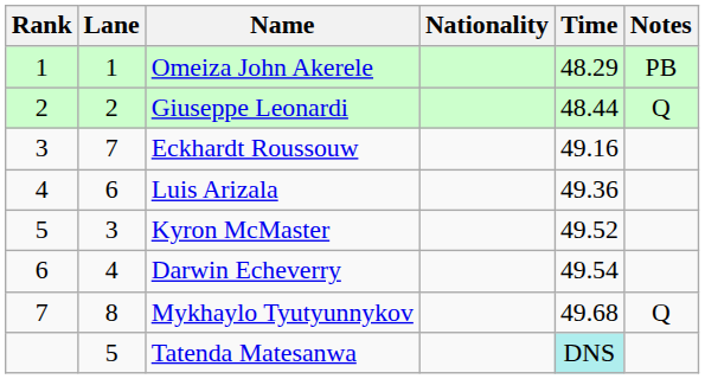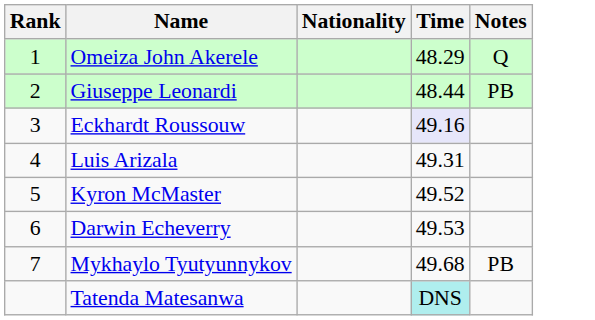- column: Lane | 1 | 2 | 7 | 6 | 3 | 4 | 8 | 5
Omeiza John Akerele | Notes: PB -> Q
Giuseppe Leonardi | Notes: Q -> PB
Eckhardt Roussouw | Time: no background -> lavender background
Luis Arizala | Time: 49.36 -> 49.31
Darwin Echeverry | Time: 49.54 -> 49.53
Mykhaylo Tyutyunnykov | Notes: Q -> PB
